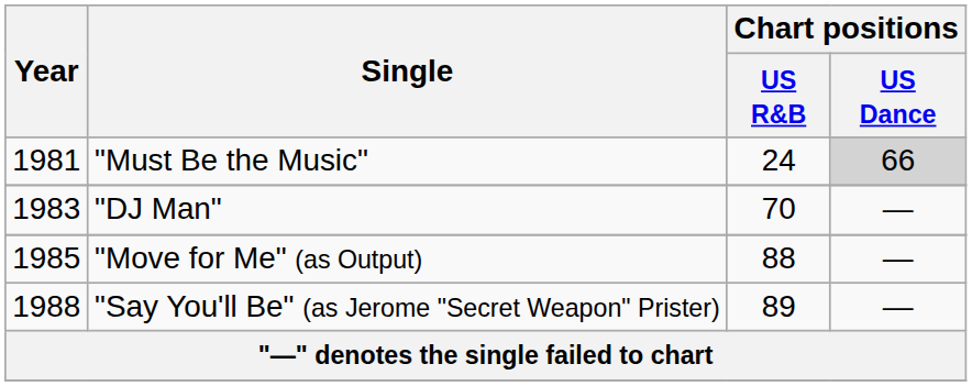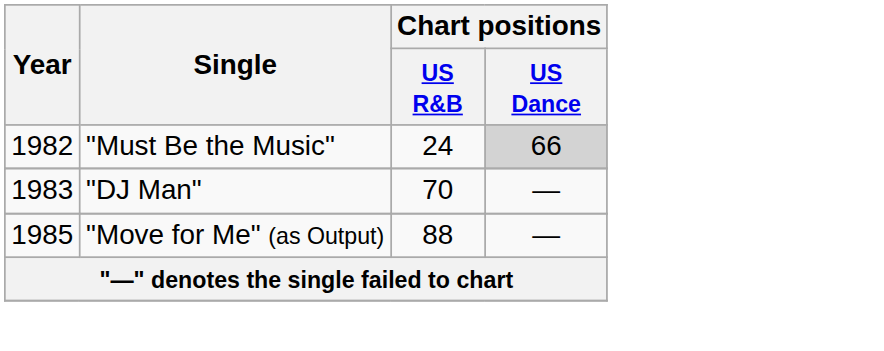"Must Be the Music" | Year: 1981 -> 1982
- row: 1988 | "Say You'll Be" (as Jerome "Secret Weapon" Prister) | 89 | —
